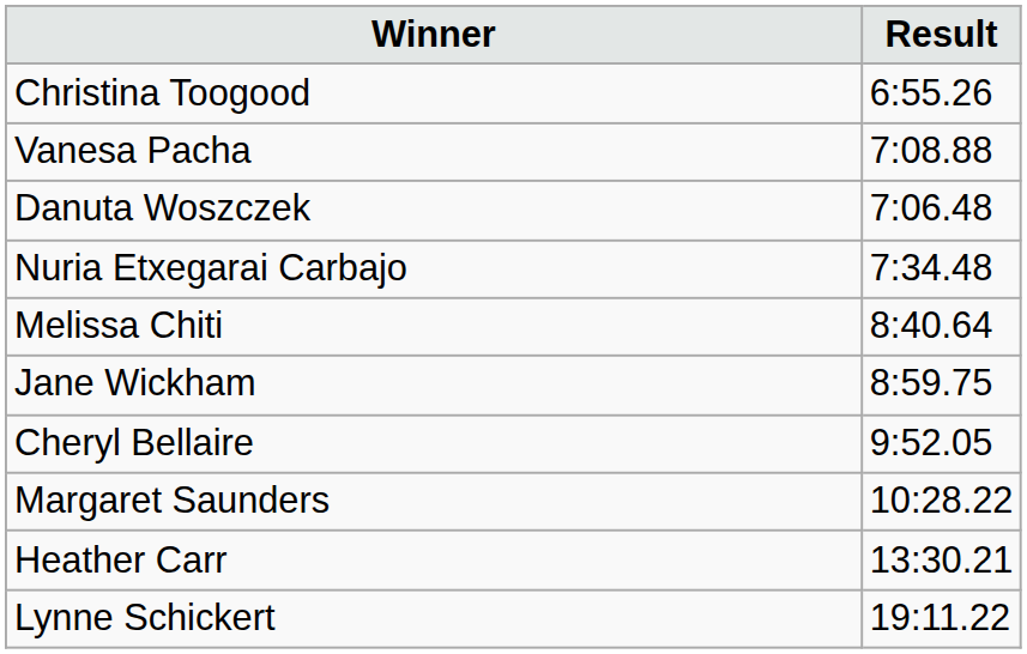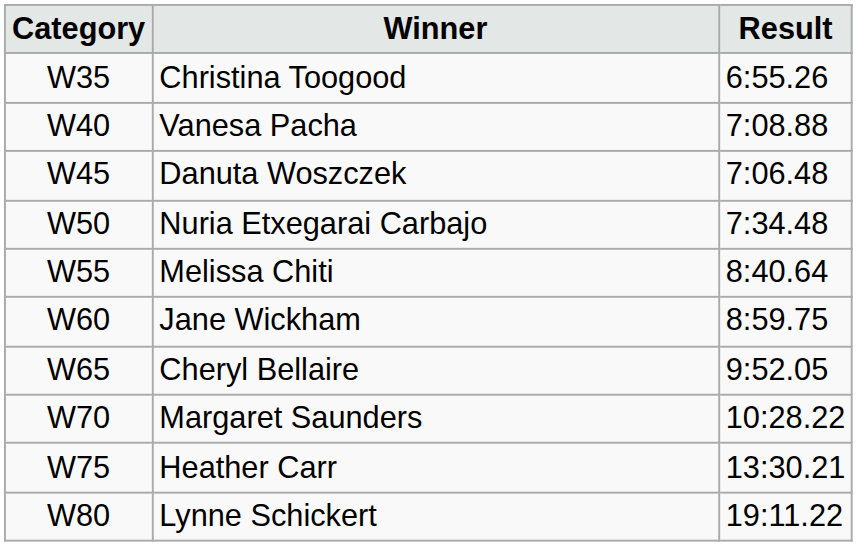+ column: Category | W35 | W40 | W45 | W50 | W55 | W60 | W65 | W70 | W75 | W80
